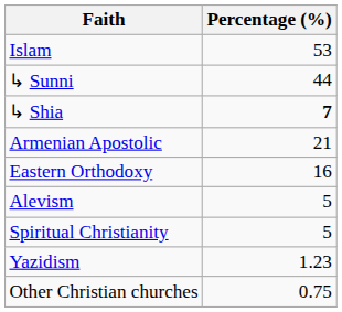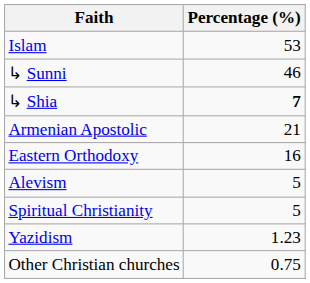↳ Sunni | Percentage (%): 44 -> 46
